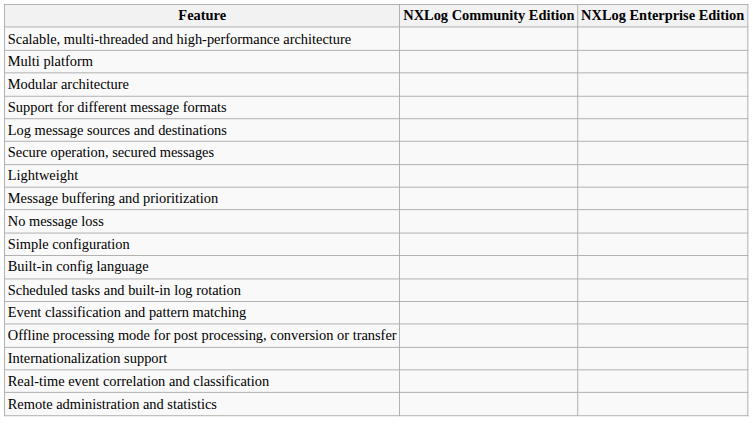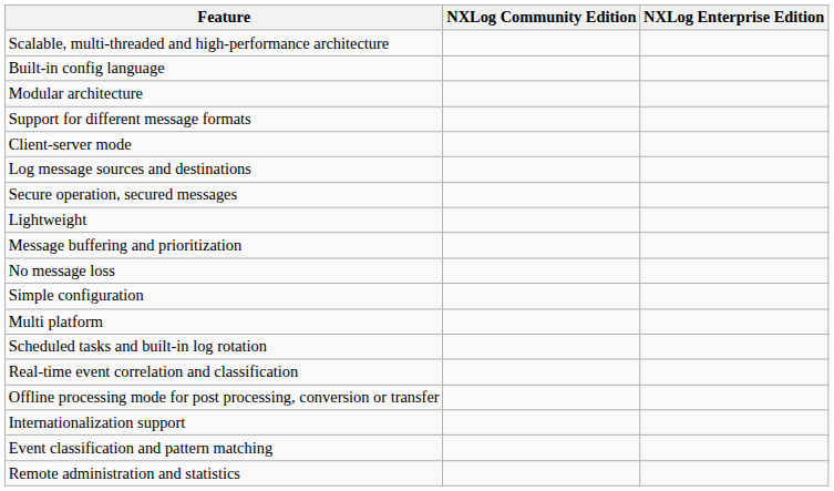rows swapped: Multi platform <-> Built-in config language
+ row: Client-server mode
rows swapped: Event classification and pattern matching <-> Real-time event correlation and classification
